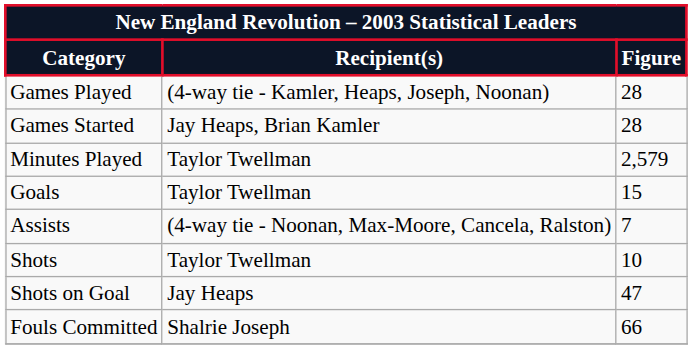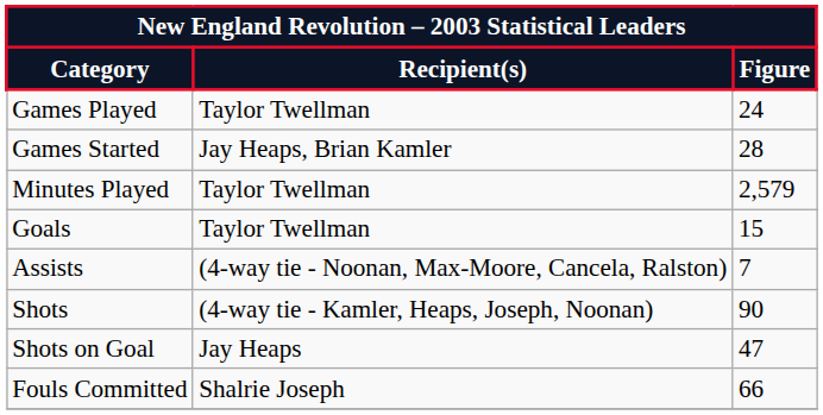Games Played | Recipient(s): (4-way tie - Kamler, Heaps, Joseph, Noonan) -> Taylor Twellman
Games Played | Figure: 28 -> 24
Shots | Recipient(s): Taylor Twellman -> (4-way tie - Kamler, Heaps, Joseph, Noonan)
Shots | Figure: 10 -> 90
